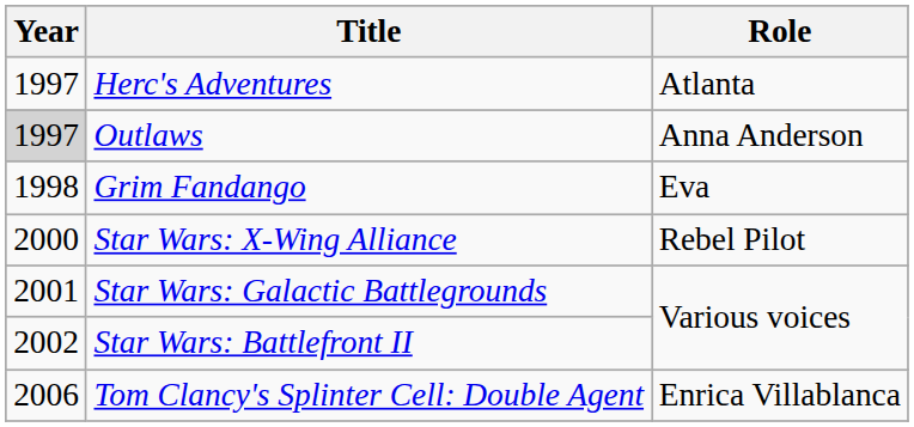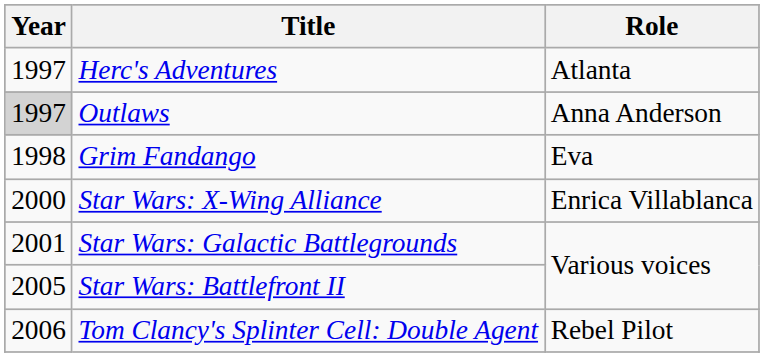Star Wars: X-Wing Alliance | Role: Rebel Pilot -> Enrica Villablanca
Star Wars: Battlefront II | Year: 2002 -> 2005
Tom Clancy's Splinter Cell: Double Agent | Role: Enrica Villablanca -> Rebel Pilot
